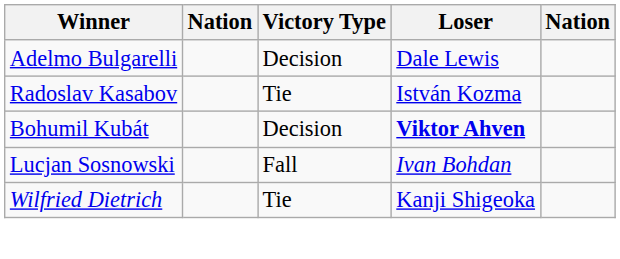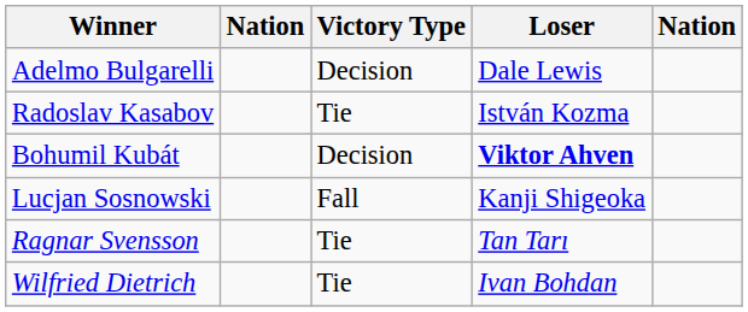Lucjan Sosnowski | Loser: Ivan Bohdan -> Kanji Shigeoka
+ row: Ragnar Svensson | Tie | Tan Tarı
Wilfried Dietrich | Loser: Kanji Shigeoka -> Ivan Bohdan
